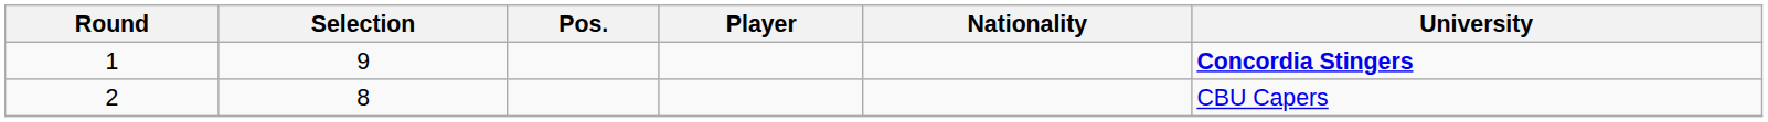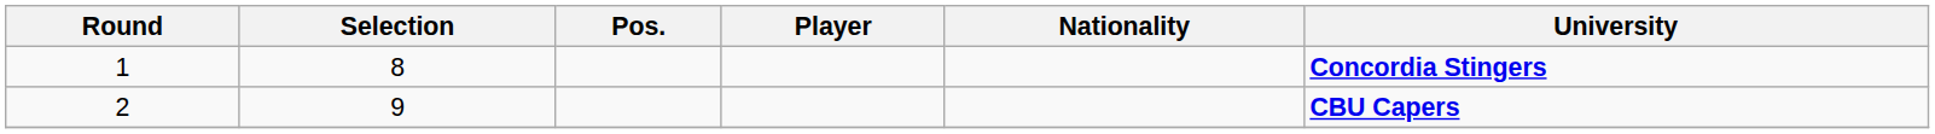1 | Selection: 9 -> 8
2 | Selection: 8 -> 9
2 | University: normal -> bold
